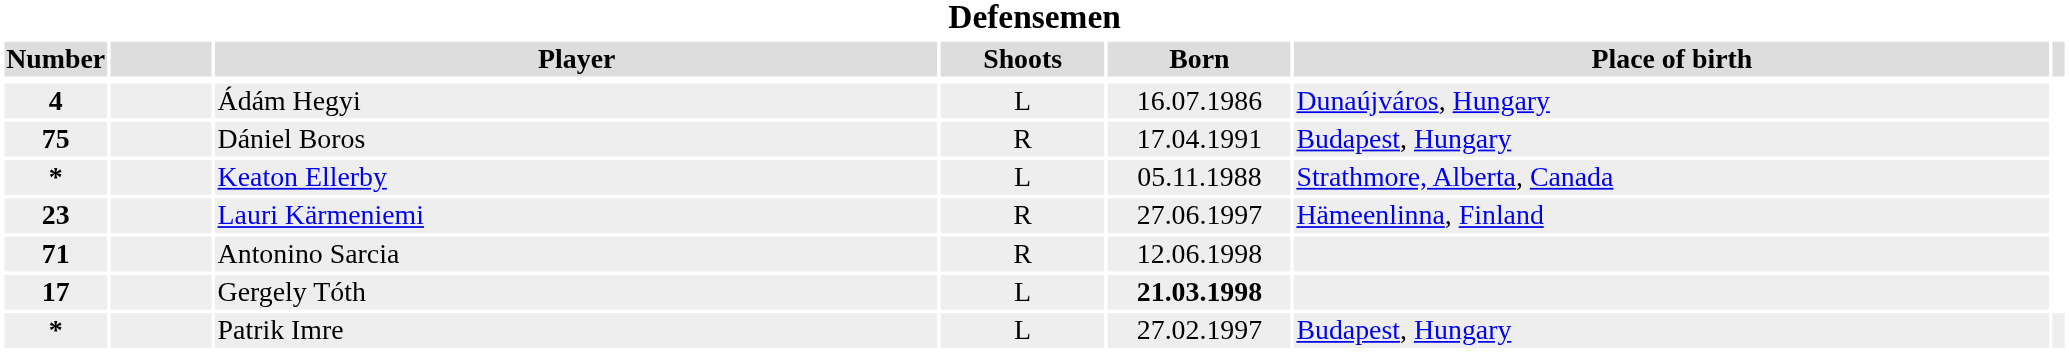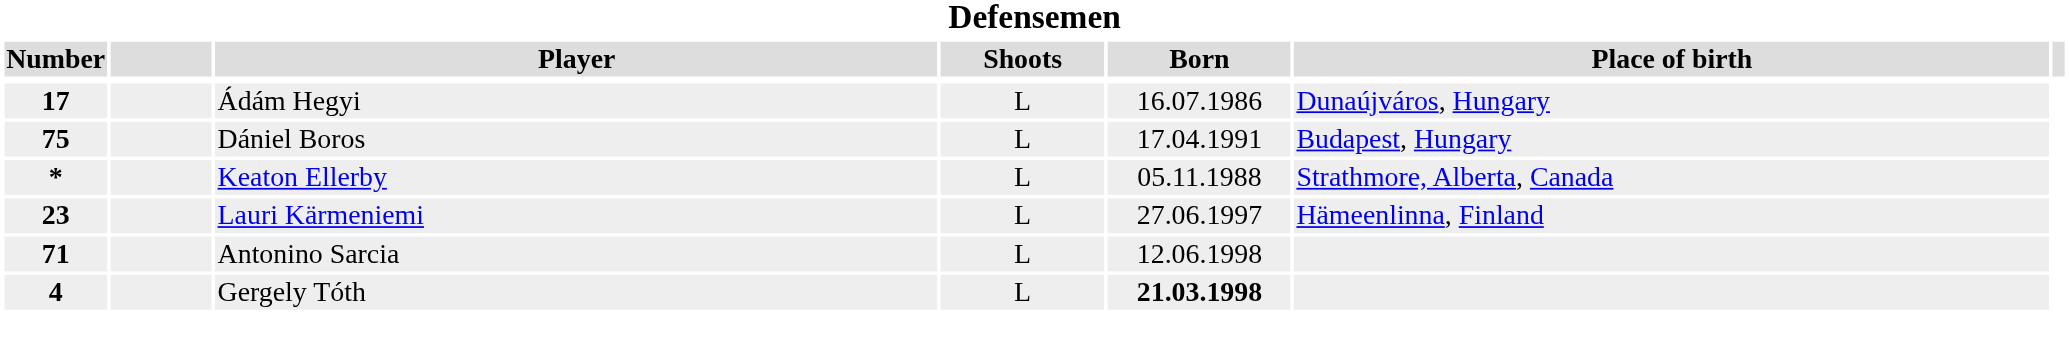Ádám Hegyi | Number: 4 -> 17
Dániel Boros | Shoots: R -> L
Lauri Kärmeniemi | Shoots: R -> L
Antonino Sarcia | Shoots: R -> L
Gergely Tóth | Number: 17 -> 4
- row: * | Patrik Imre | L | 27.02.1997 | Budapest, Hungary
